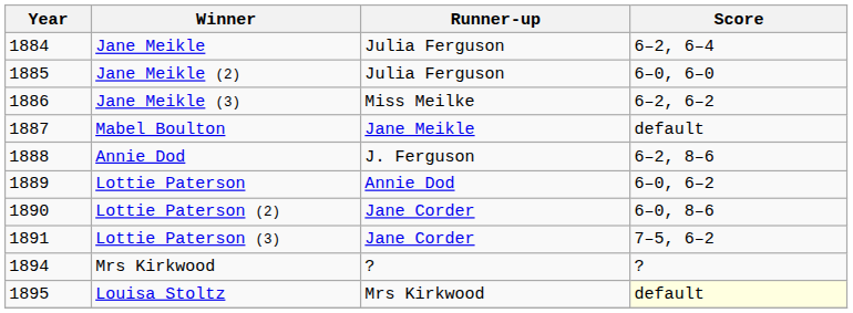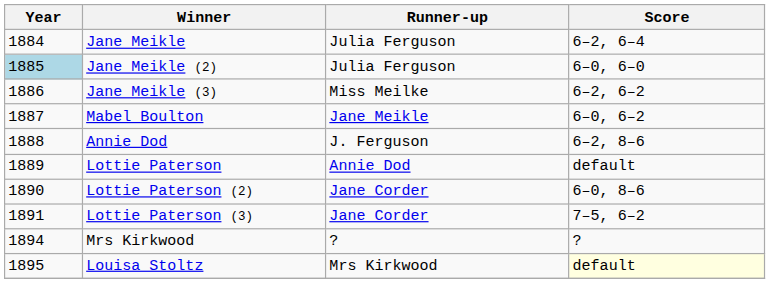Jane Meikle (2) | Year: no background -> lightblue background
Mabel Boulton | Score: default -> 6–0, 6–2
Lottie Paterson | Score: 6–0, 6–2 -> default
